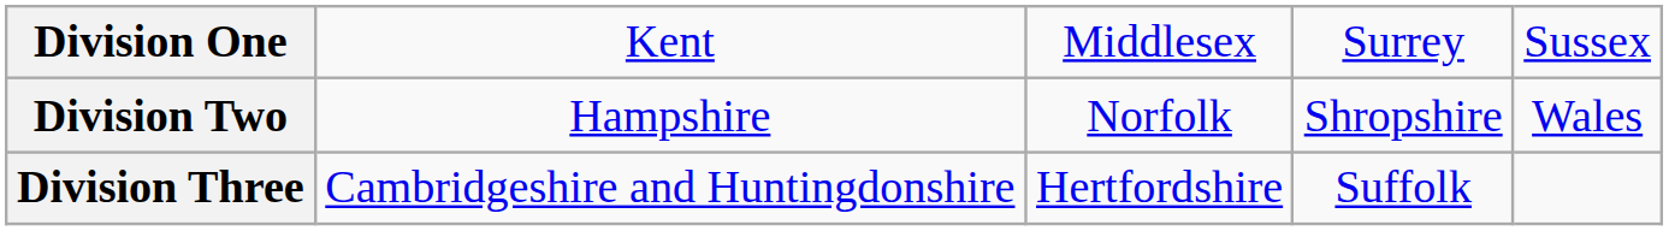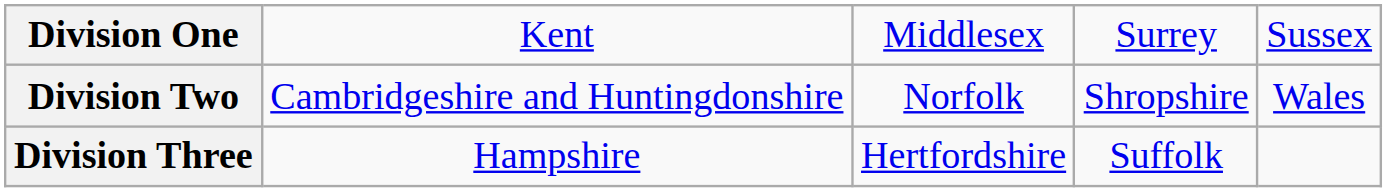Division Two | column 2: Hampshire -> Cambridgeshire and Huntingdonshire
Division Three | column 2: Cambridgeshire and Huntingdonshire -> Hampshire
